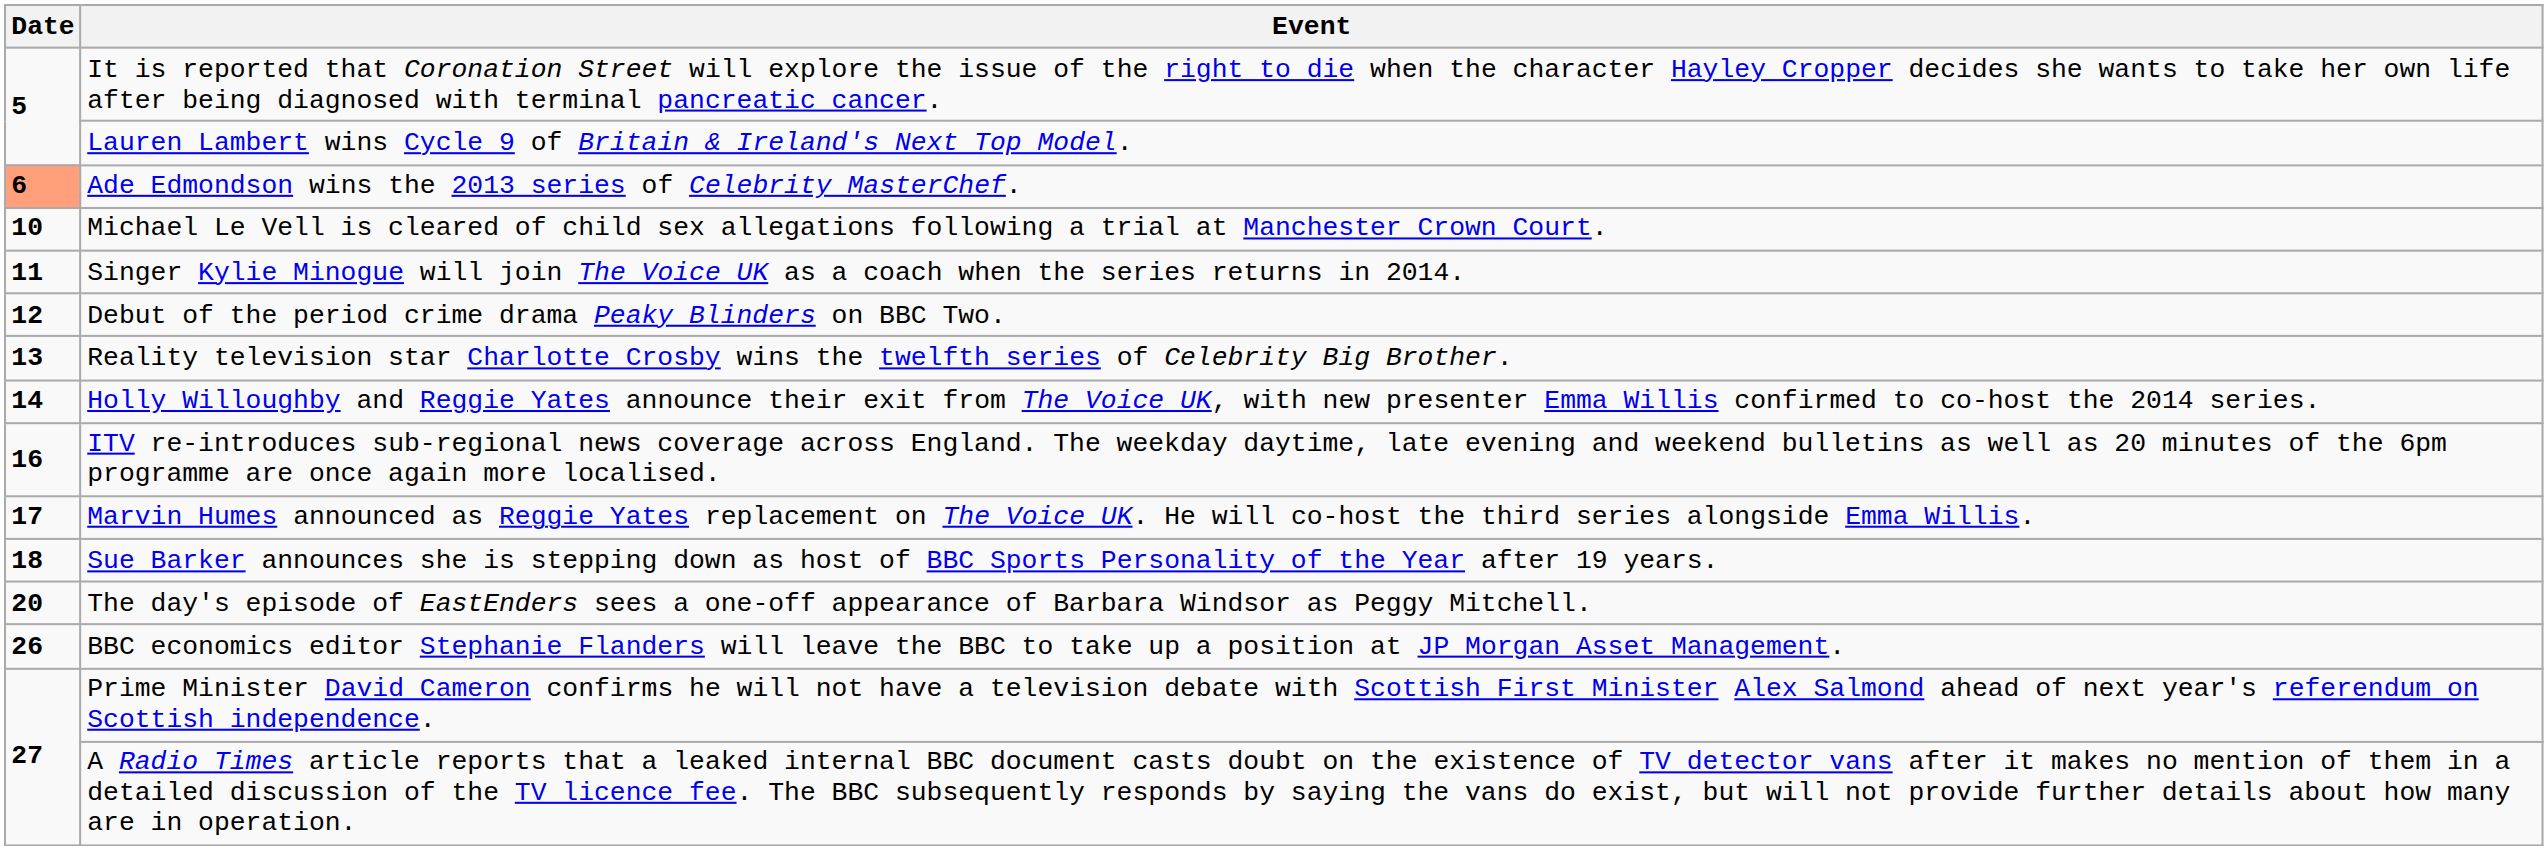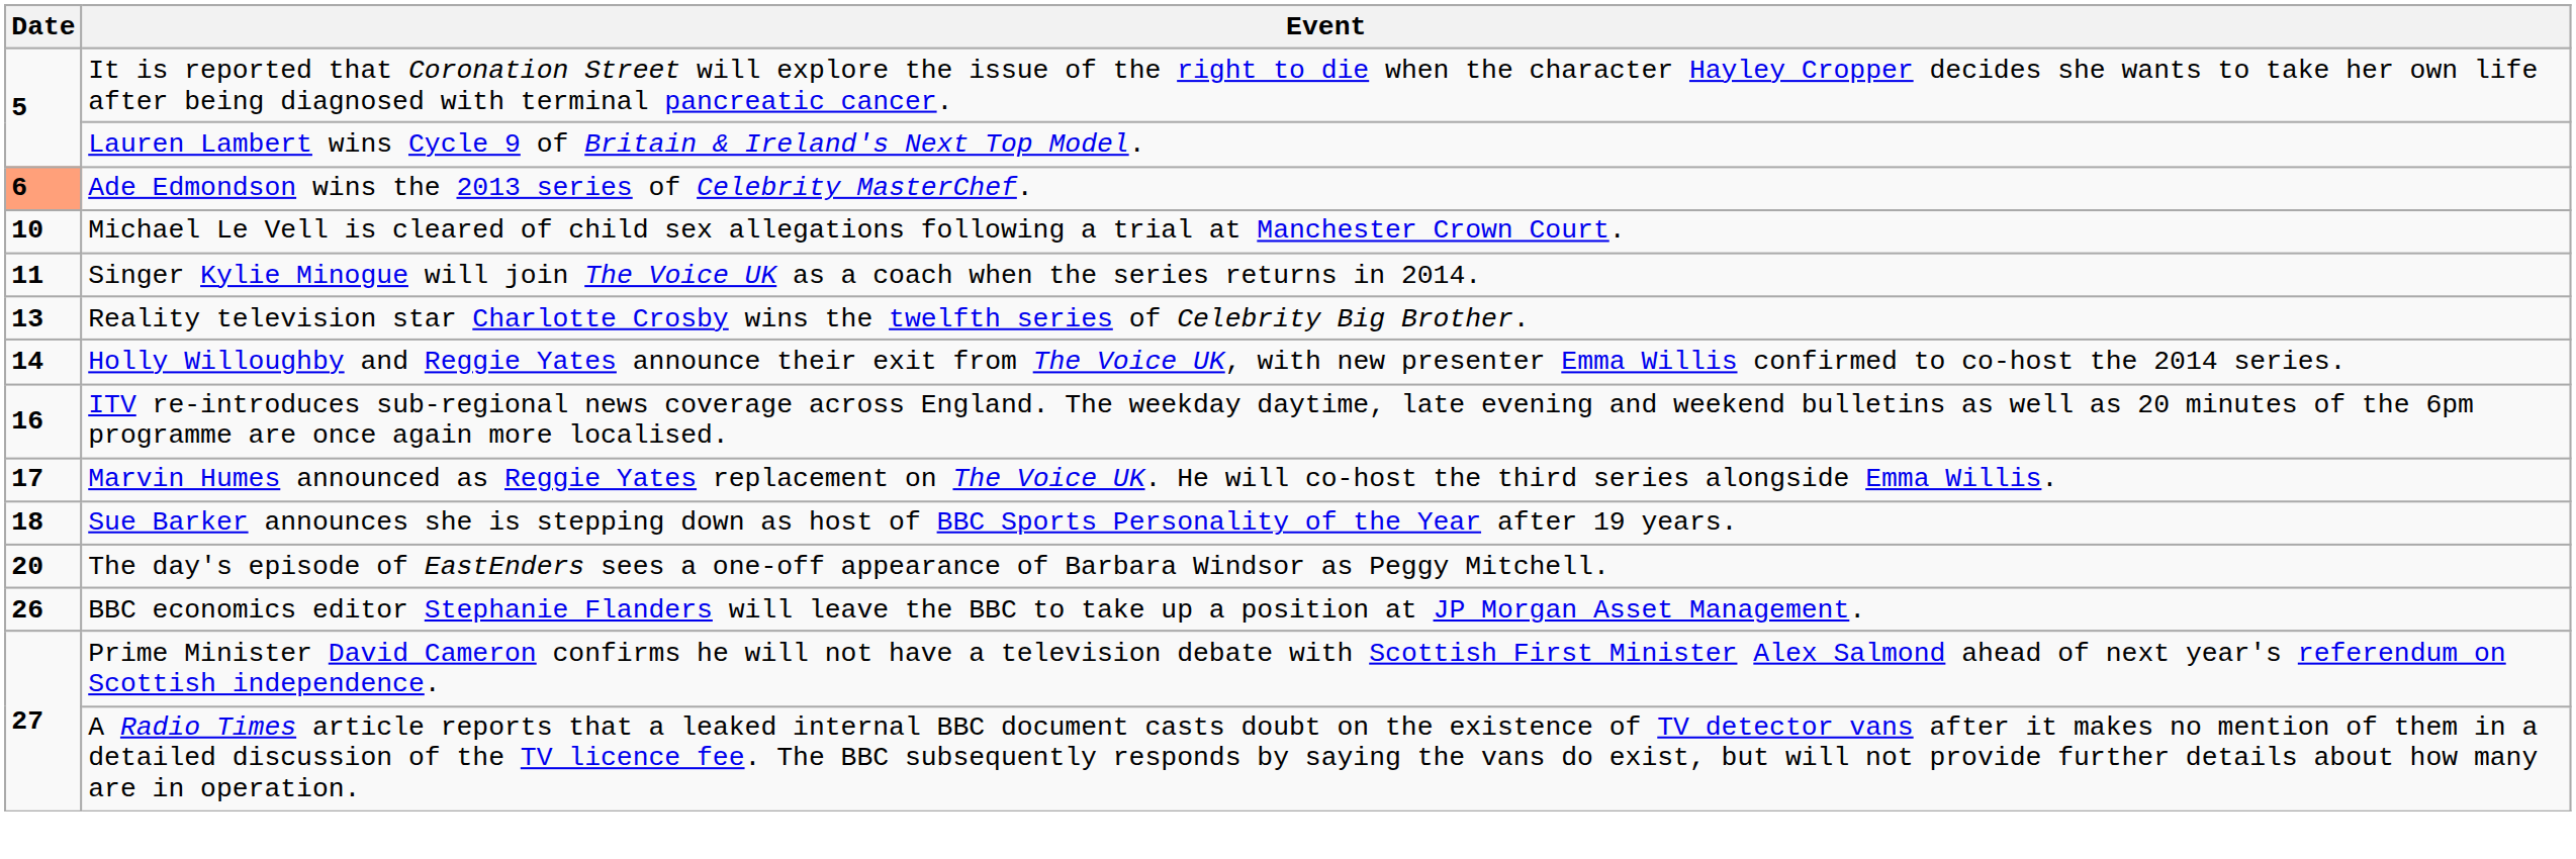- row: 12 | Debut of the period crime drama Peaky Blinders on BBC Two.
